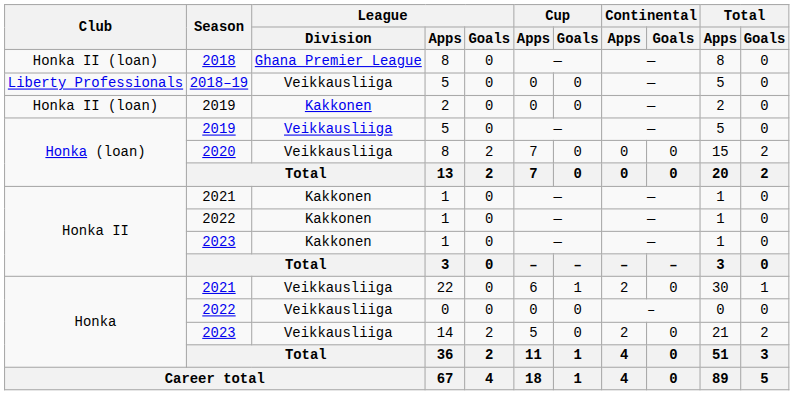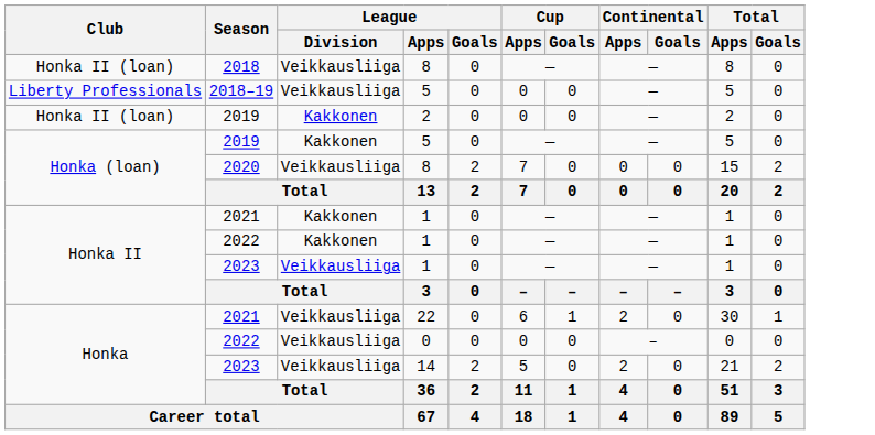2018 | League / Division: Ghana Premier League -> Veikkausliiga
2019 / 5 | League / Division: Veikkausliiga -> Kakkonen
2023 / 1 | League / Division: Kakkonen -> Veikkausliiga
